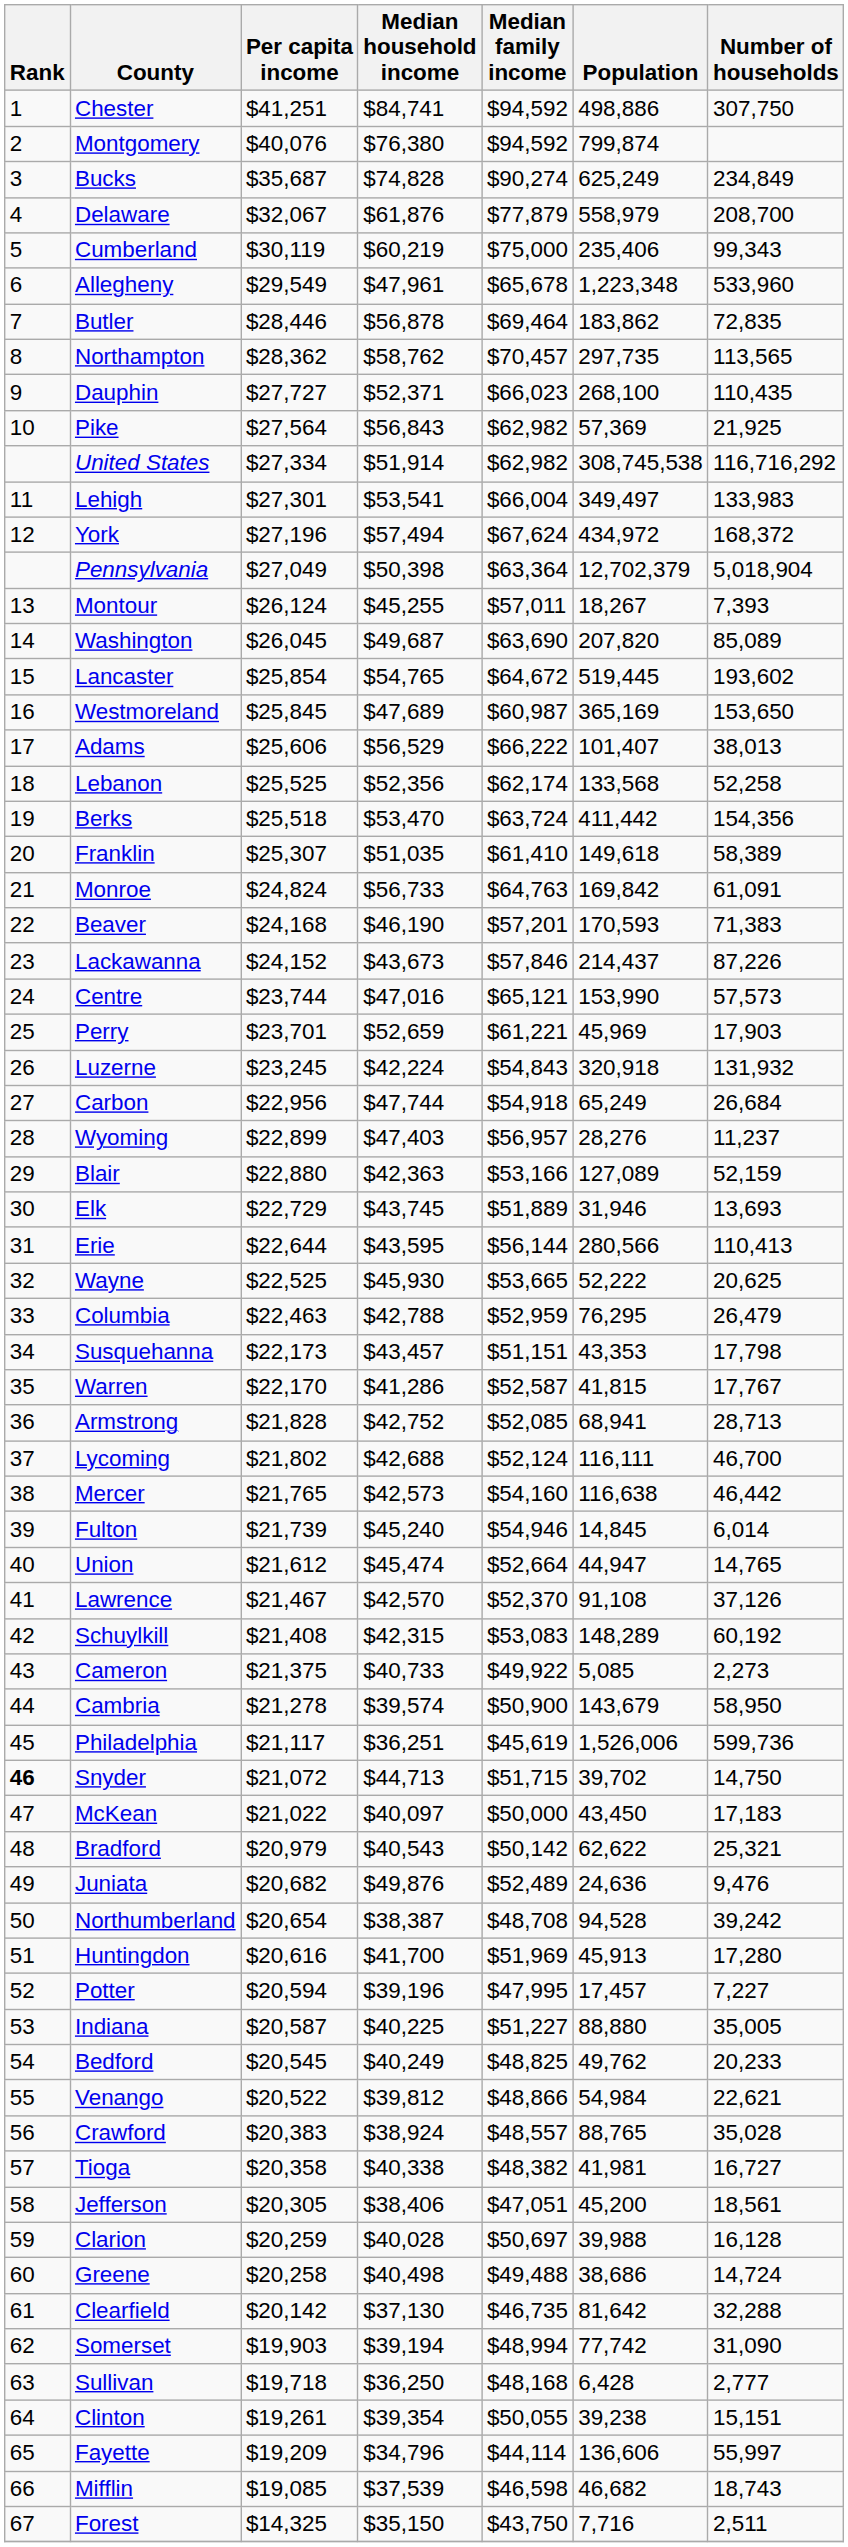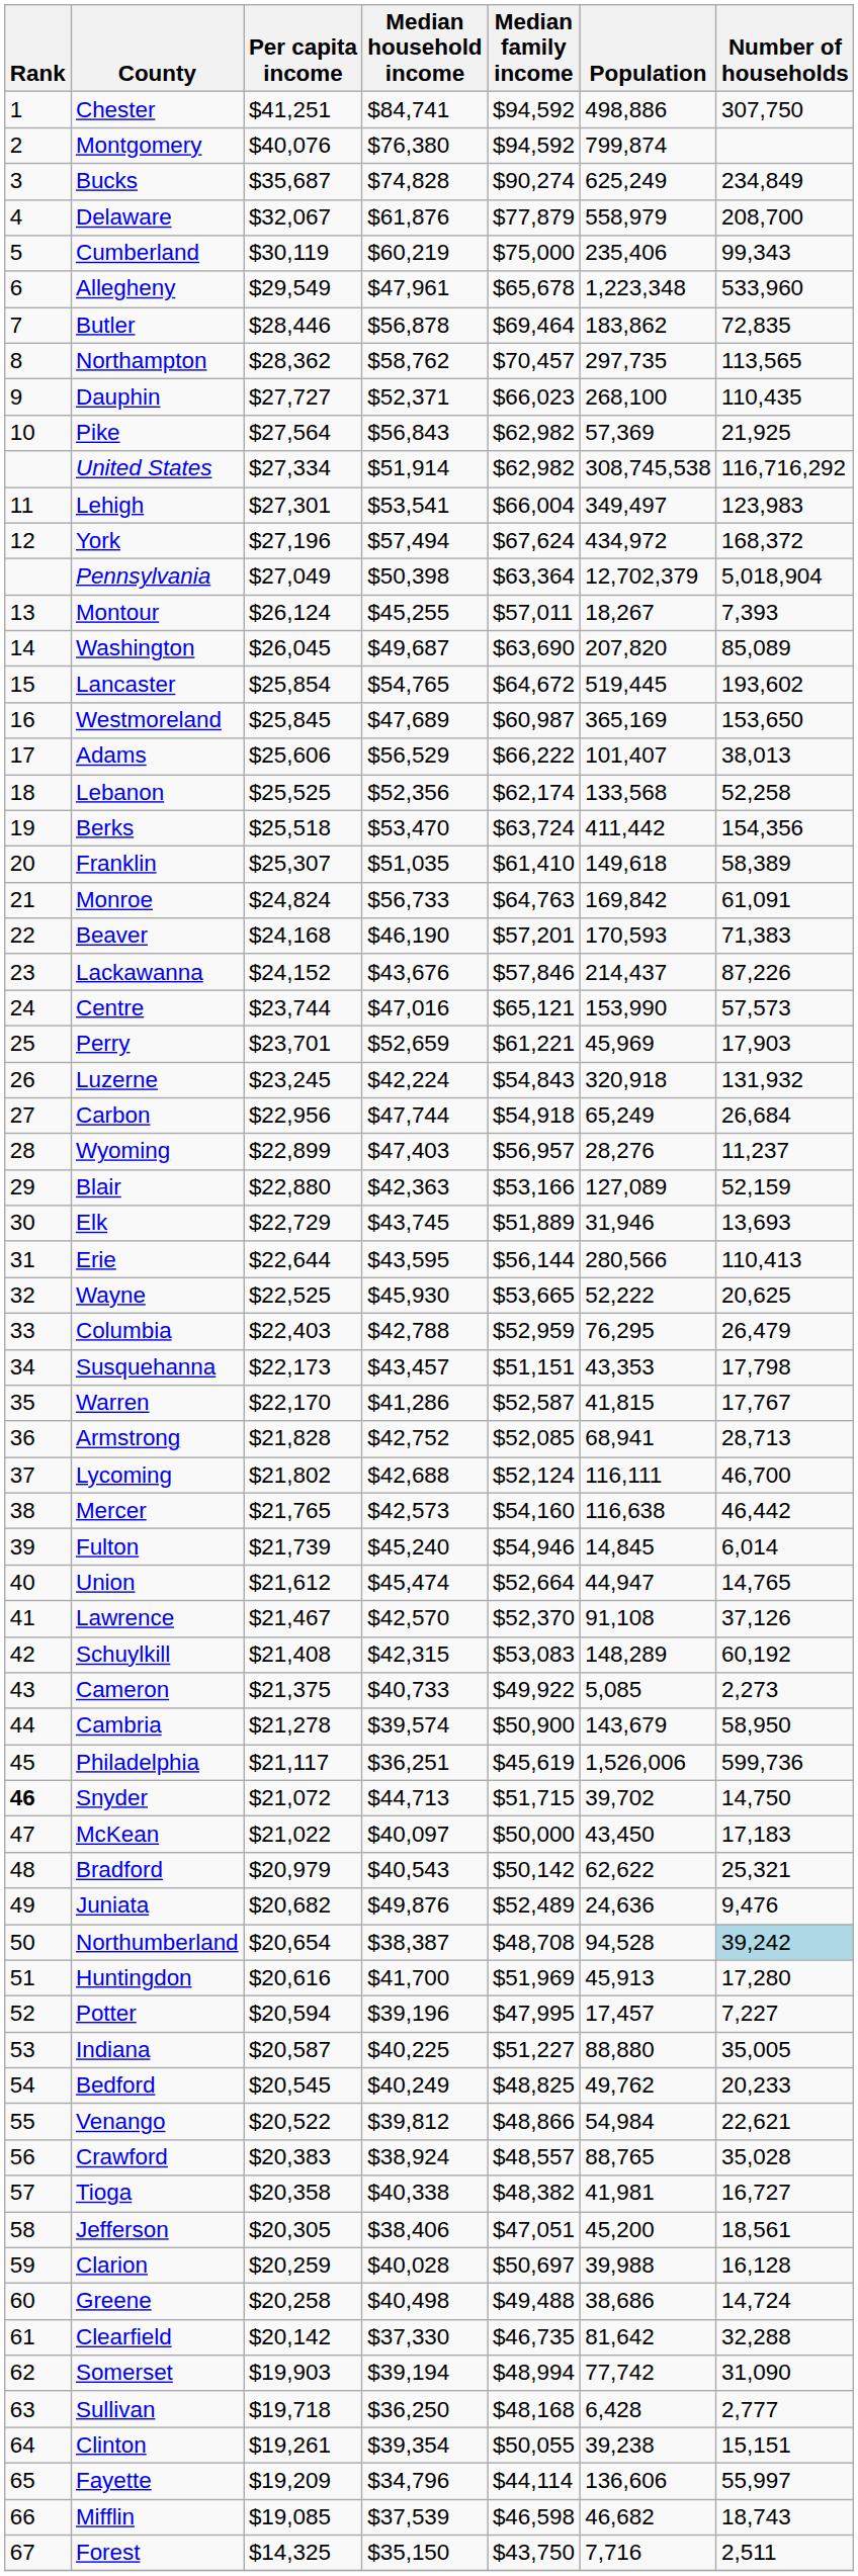Lehigh | Number of households: 133,983 -> 123,983
Lackawanna | Median household income: $43,673 -> $43,676
Columbia | Per capita income: $22,463 -> $22,403
Northumberland | Number of households: no background -> lightblue background
Clearfield | Median household income: $37,130 -> $37,330
